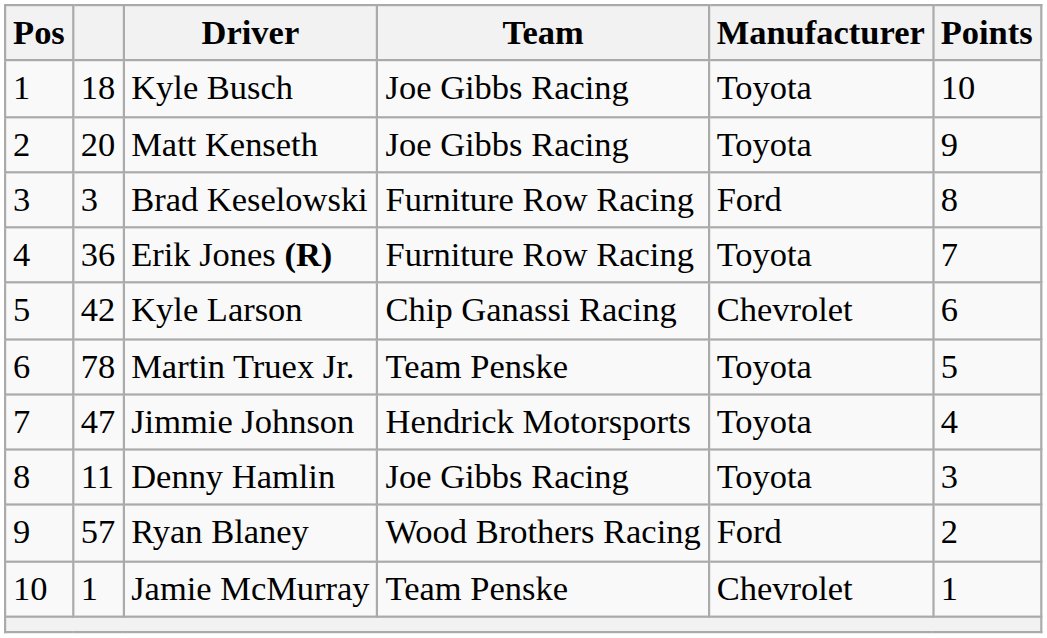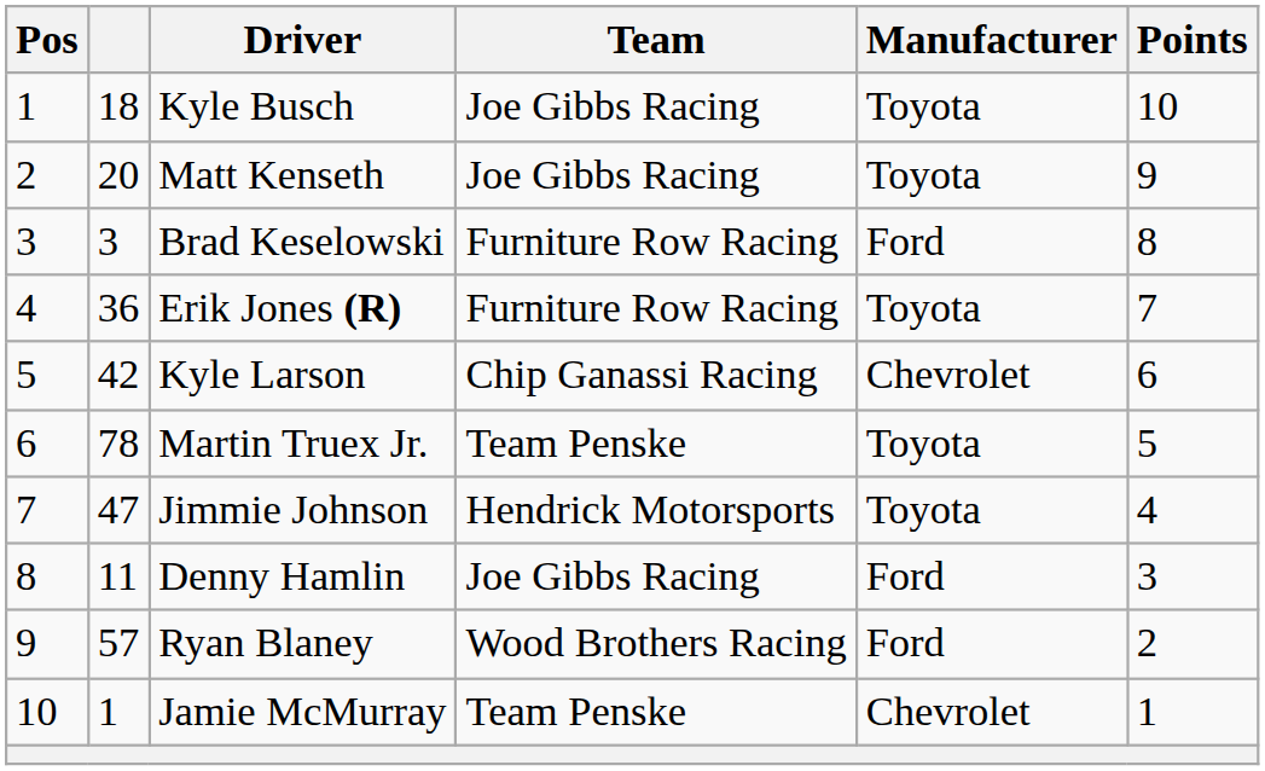Denny Hamlin | Manufacturer: Toyota -> Ford
